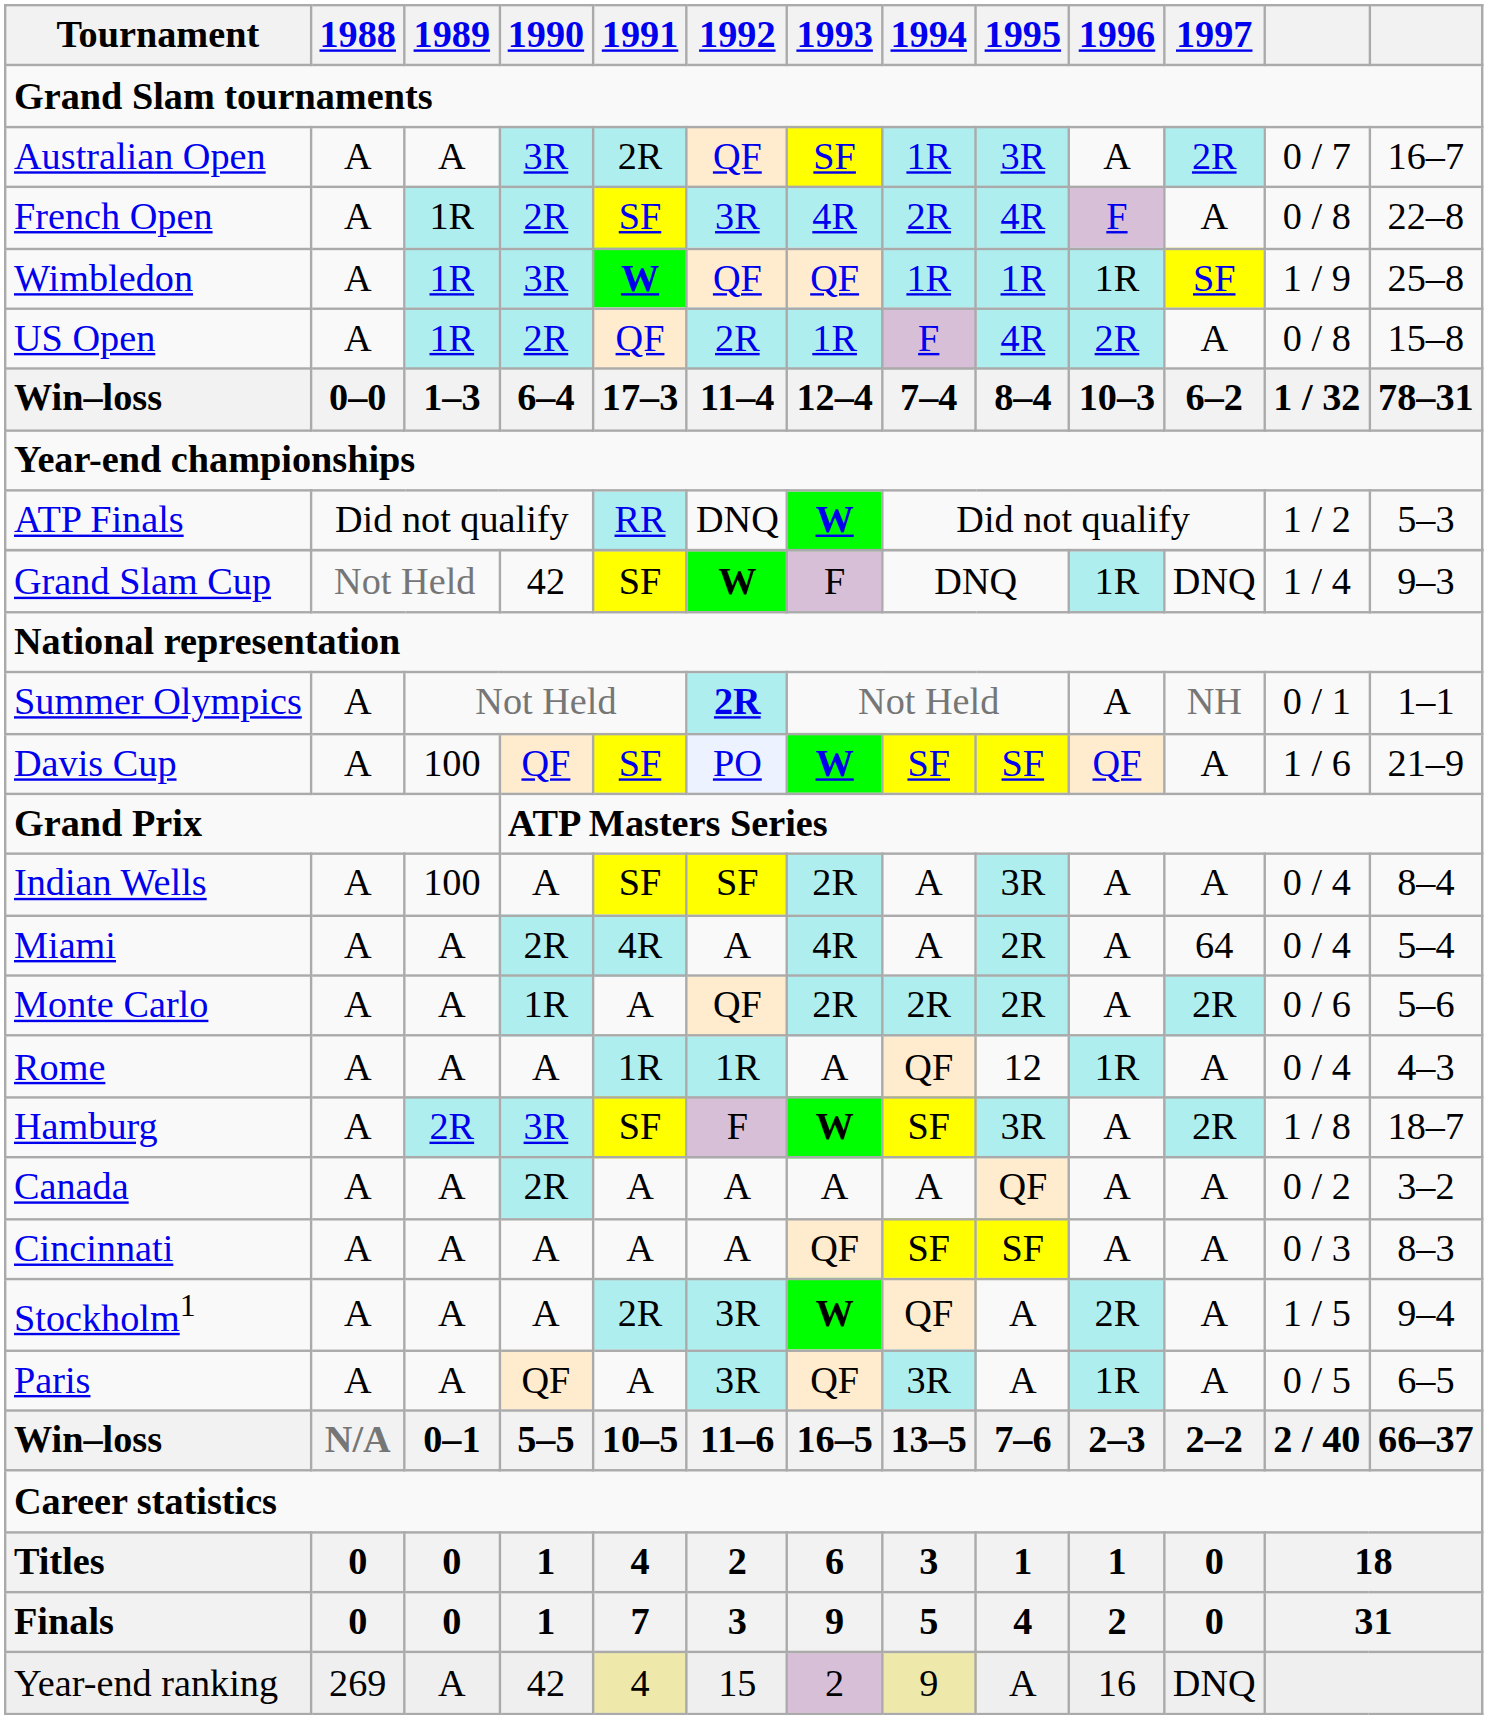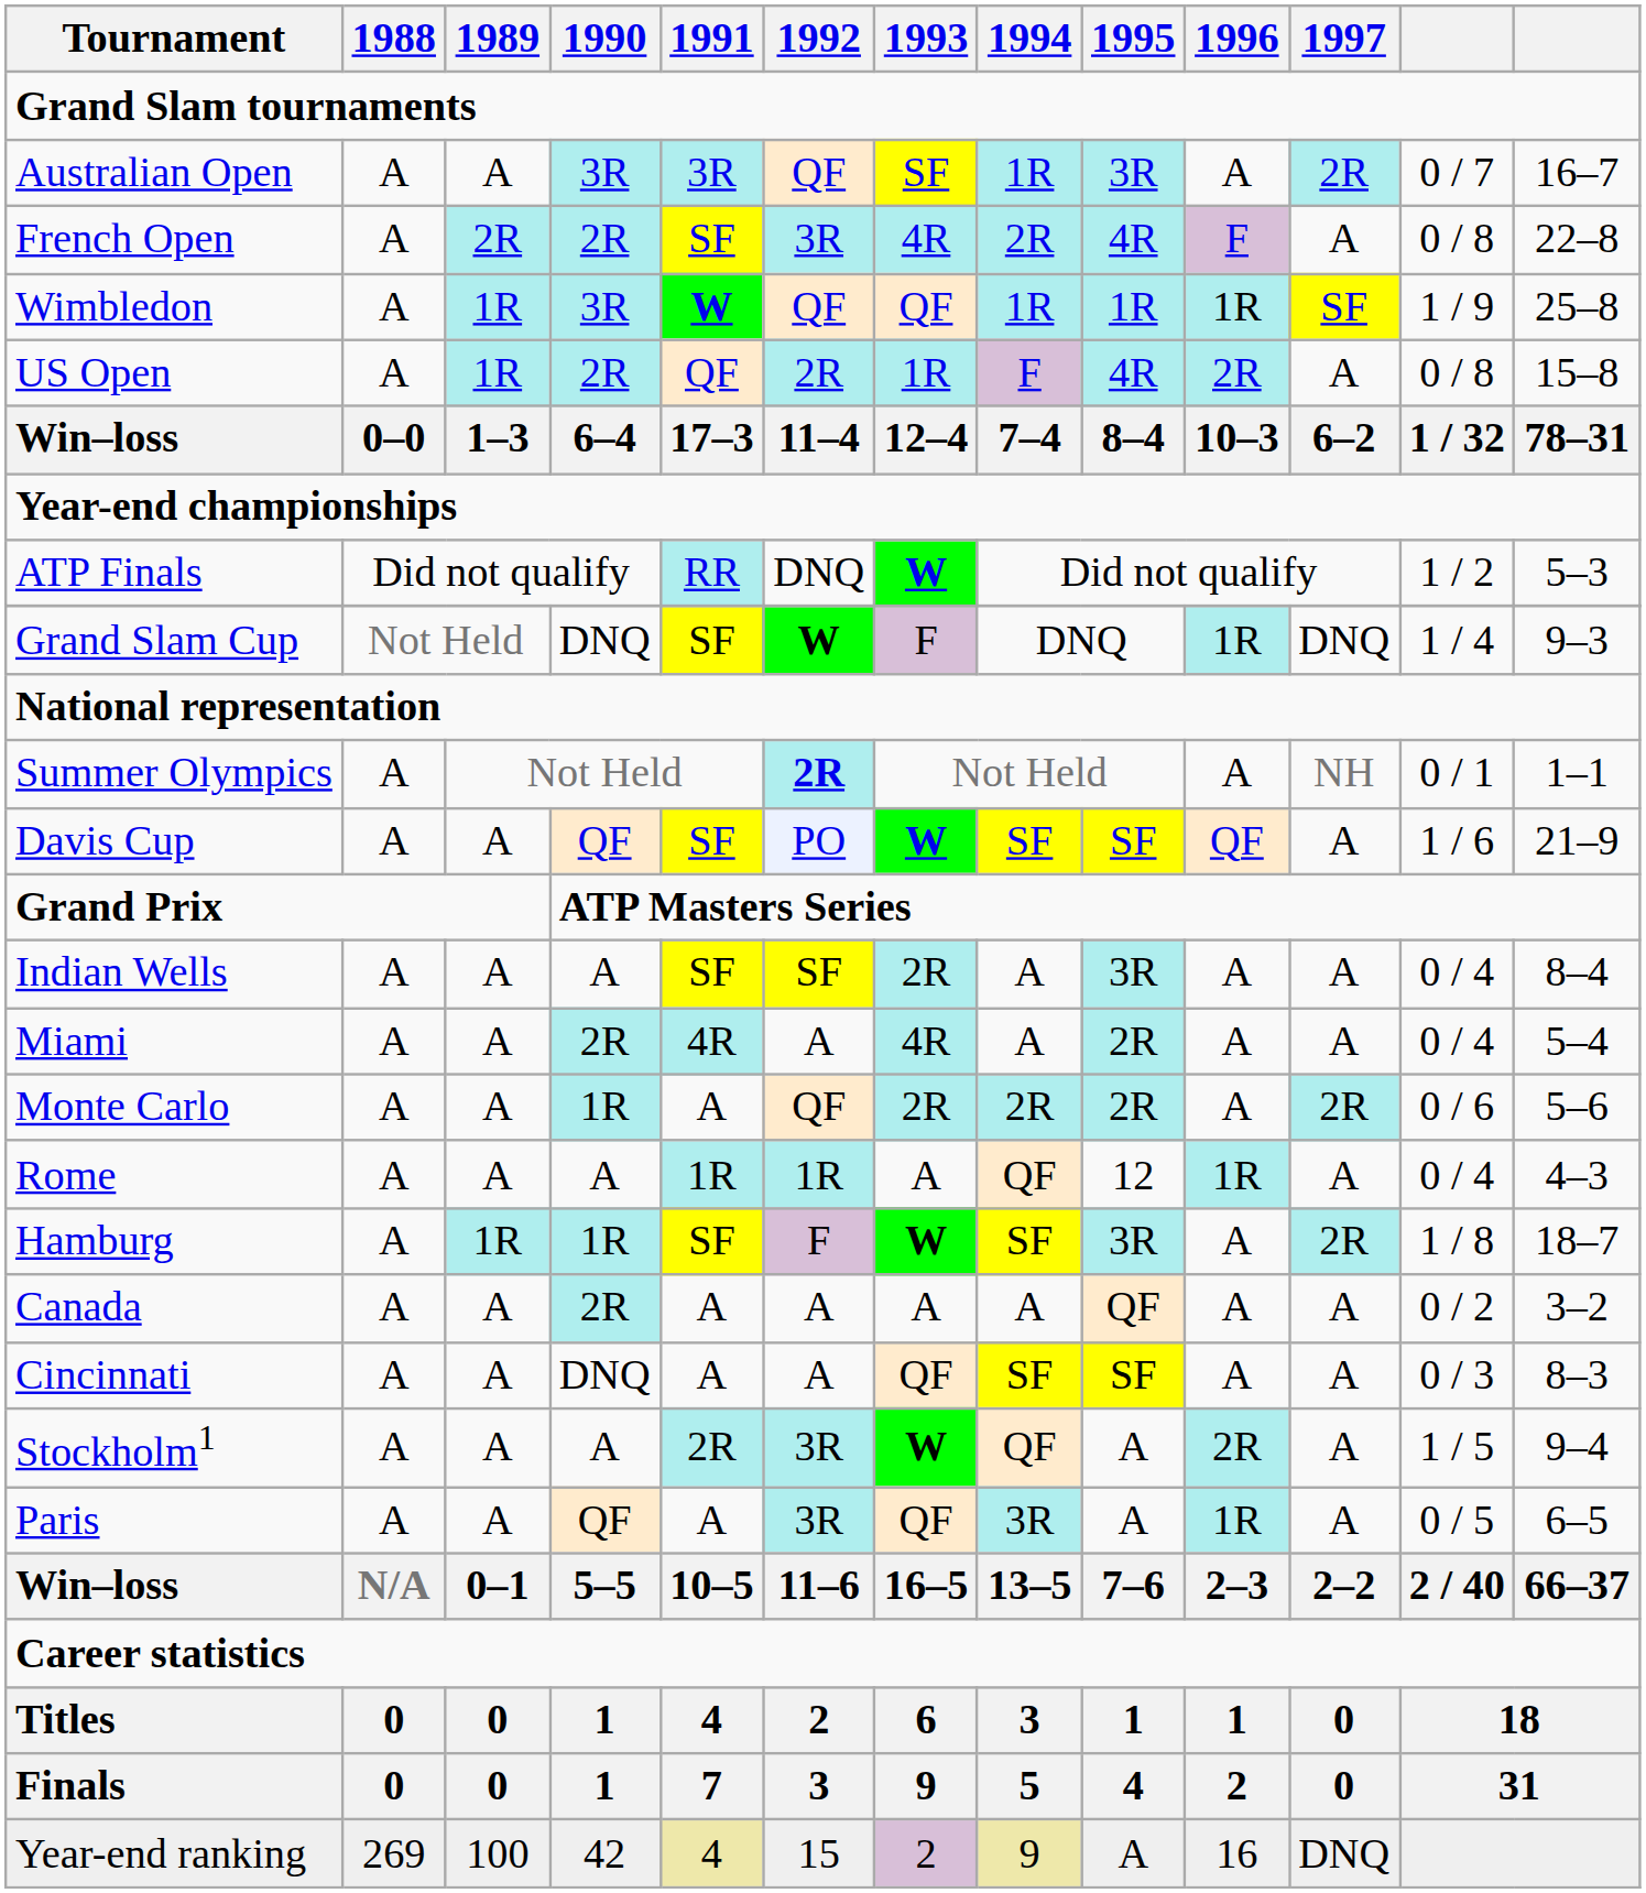Australian Open | 1991: 2R -> 3R
French Open | 1989: 1R -> 2R
Grand Slam Cup | 1990: 42 -> DNQ
Davis Cup | 1989: 100 -> A
Indian Wells | 1989: 100 -> A
Miami | 1997: 64 -> A
Hamburg | 1989: 2R -> 1R
Hamburg | 1990: 3R -> 1R
Cincinnati | 1990: A -> DNQ
Year-end ranking | 1989: A -> 100
